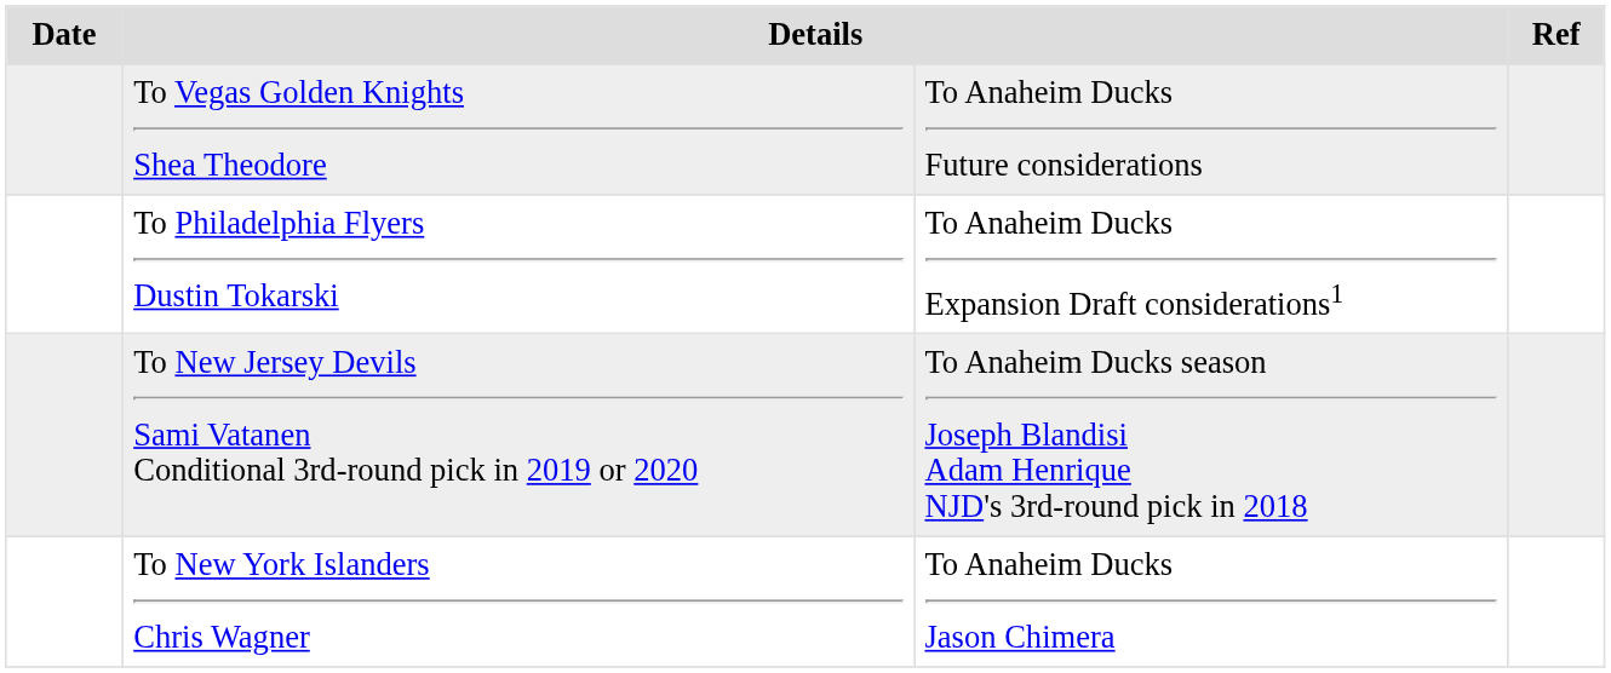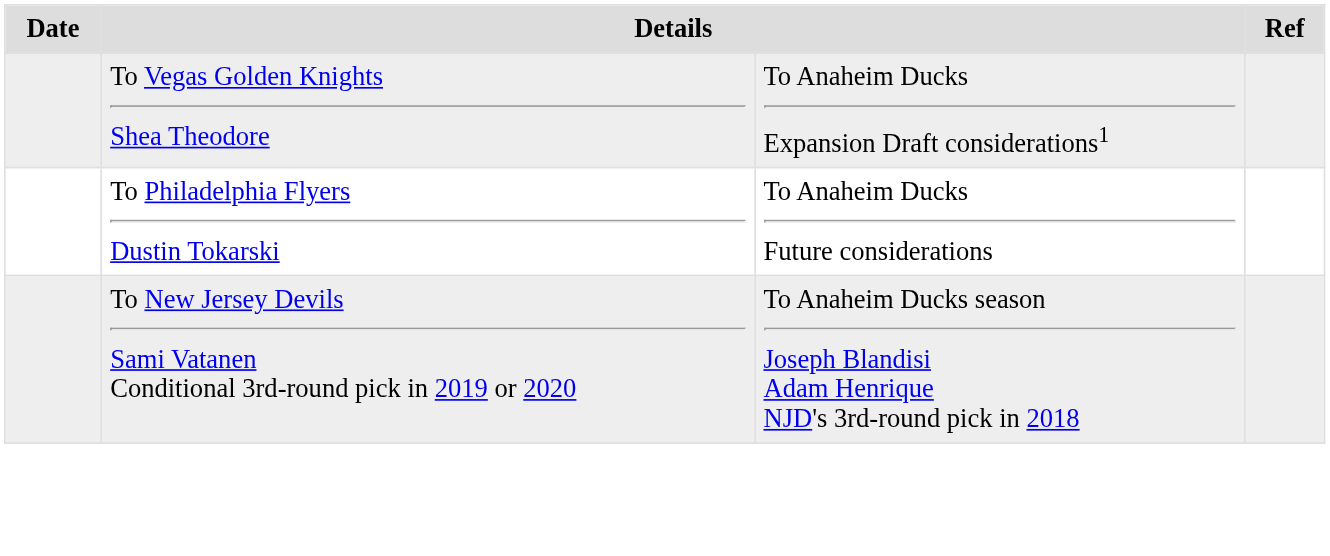To Vegas Golden Knights Shea Theodore | column 3: To Anaheim Ducks Future considerations -> To Anaheim Ducks Expansion Draft considerations1
To Philadelphia Flyers Dustin Tokarski | column 3: To Anaheim Ducks Expansion Draft considerations1 -> To Anaheim Ducks Future considerations
- row: To New York Islanders Chris Wagner | To Anaheim Ducks Jason Chimera
